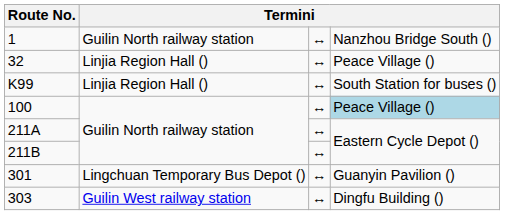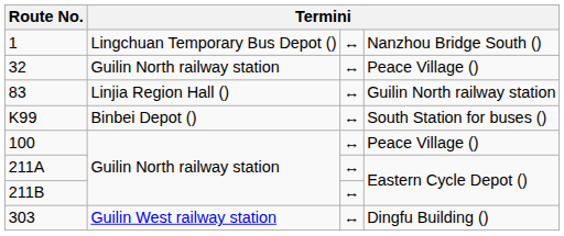1 | column 2: Guilin North railway station -> Lingchuan Temporary Bus Depot ()
32 | column 2: Linjia Region Hall () -> Guilin North railway station
+ row: 83 | Linjia Region Hall () | ↔ | Guilin North railway station
K99 | column 2: Linjia Region Hall () -> Binbei Depot ()
100 | column 4: lightblue background -> no background
- row: 301 | Lingchuan Temporary Bus Depot () | ↔ | Guanyin Pavilion ()
